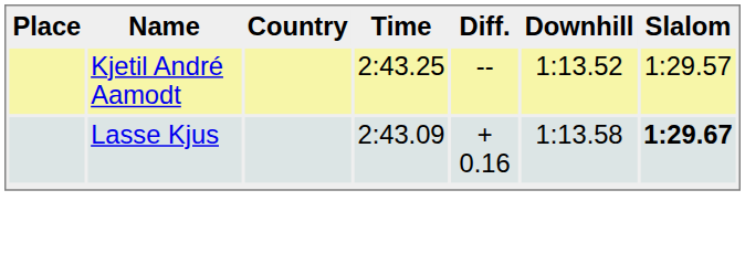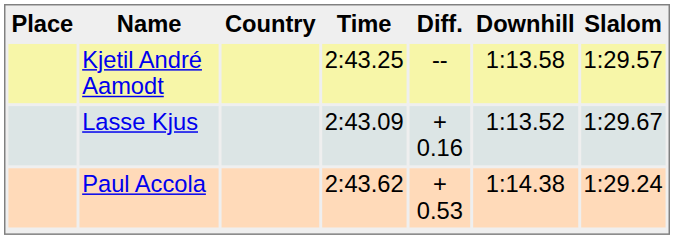Kjetil André Aamodt | Downhill: 1:13.52 -> 1:13.58
Lasse Kjus | Downhill: 1:13.58 -> 1:13.52
Lasse Kjus | Slalom: bold -> normal
+ row: Paul Accola | 2:43.62 | + 0.53 | 1:14.38 | 1:29.24
